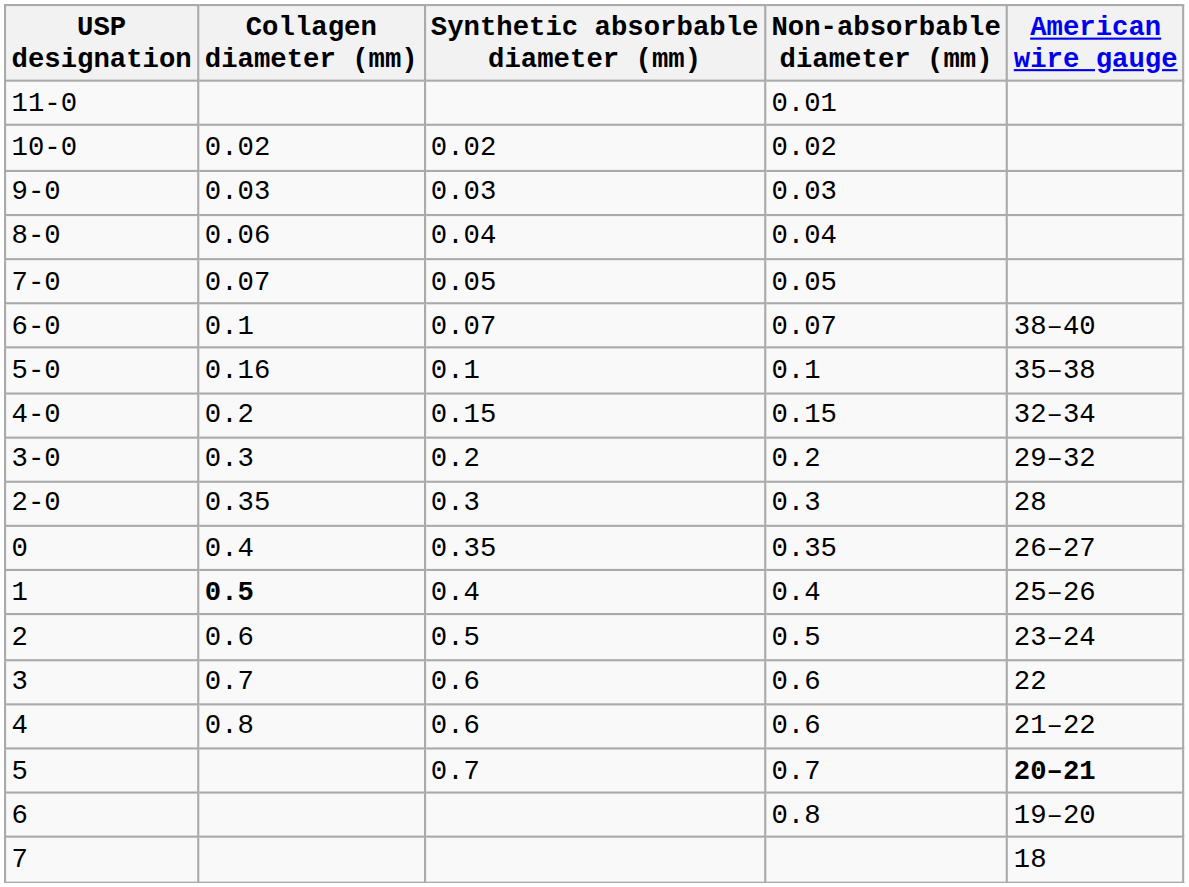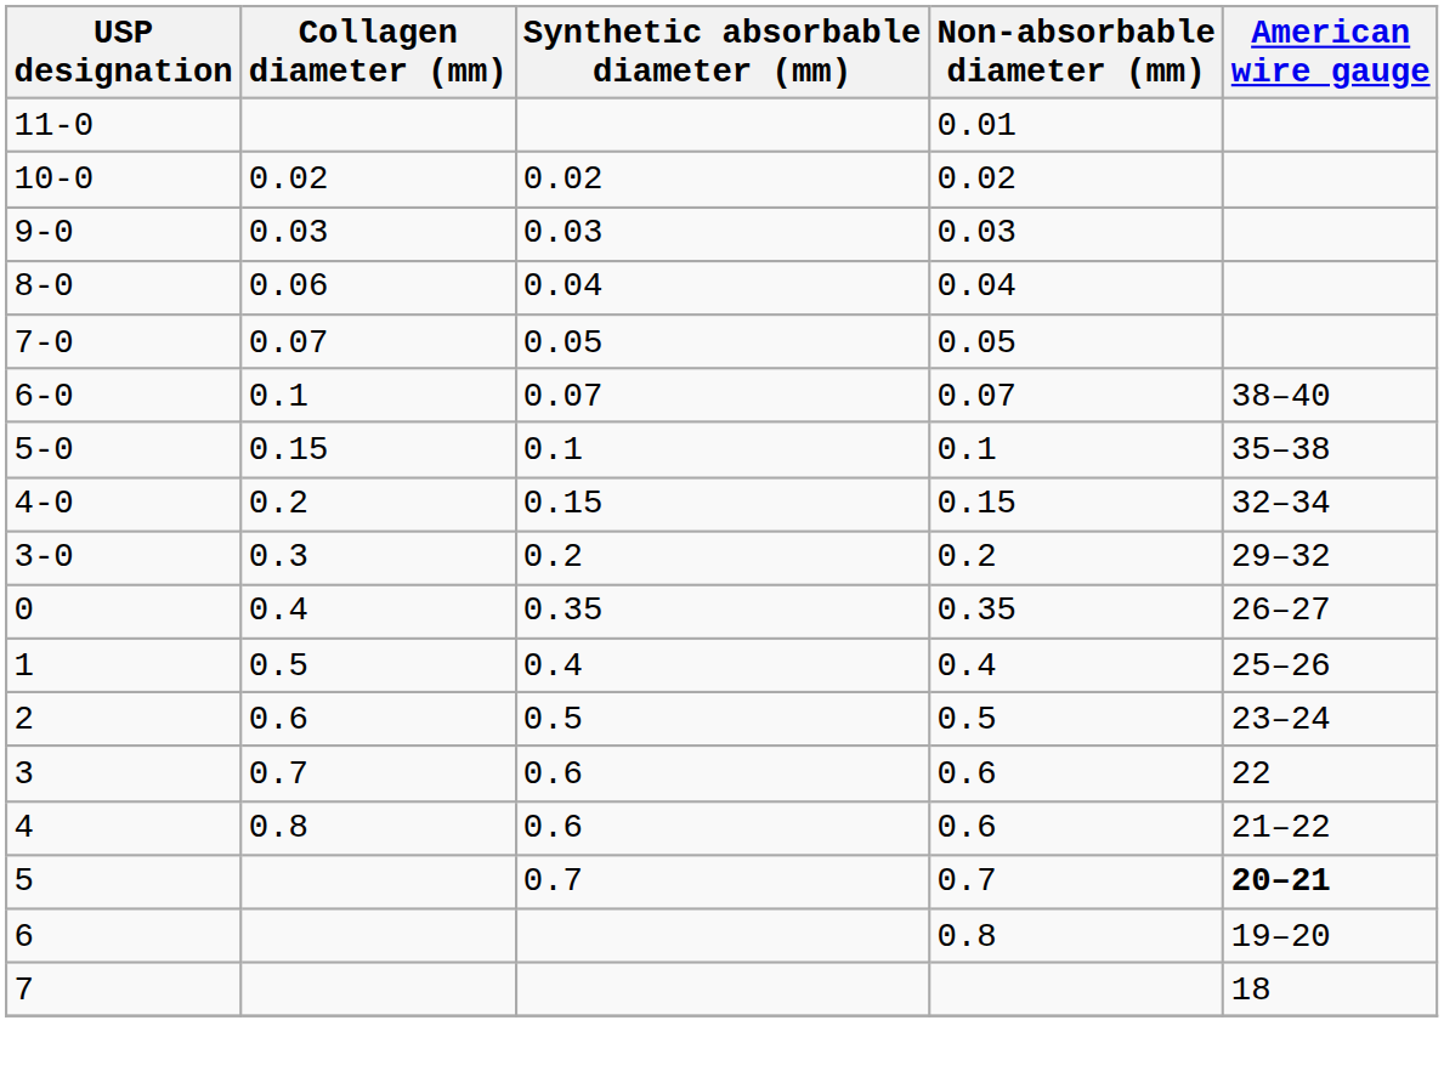5-0 | Collagen diameter (mm): 0.16 -> 0.15
- row: 2-0 | 0.35 | 0.3 | 0.3 | 28
1 | Collagen diameter (mm): bold -> normal
